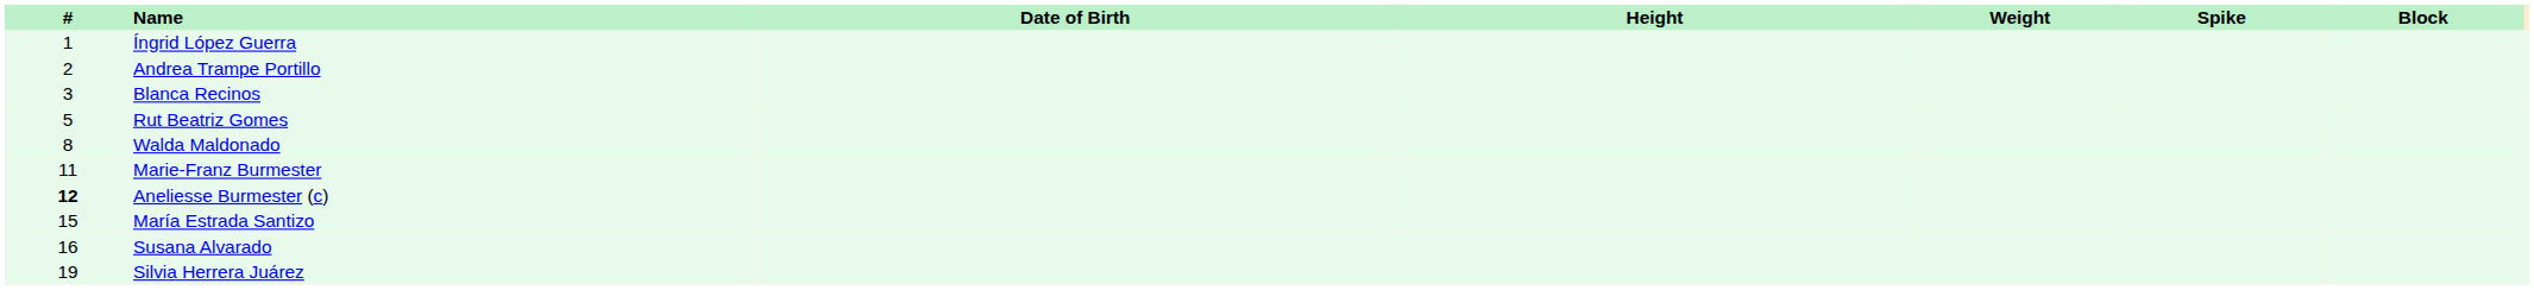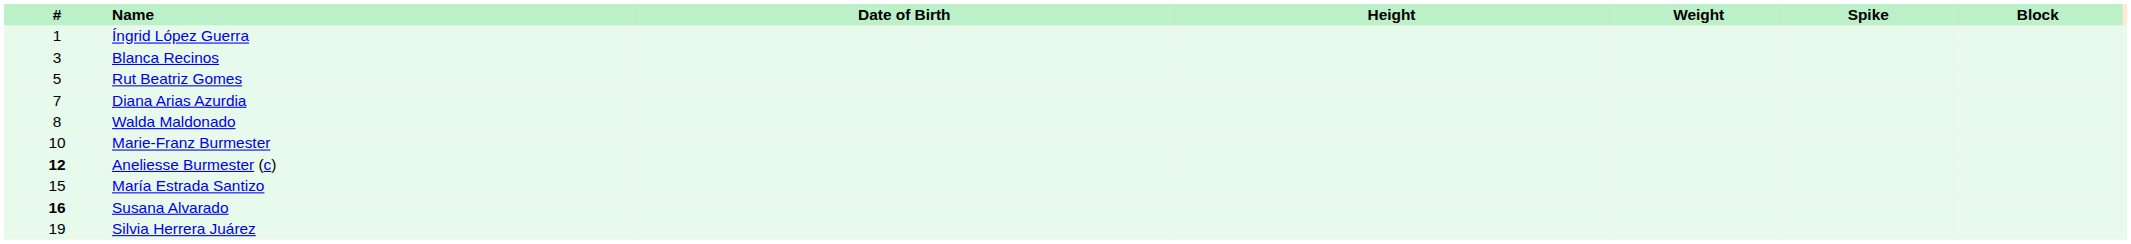- row: 2 | Andrea Trampe Portillo
+ row: 7 | Diana Arias Azurdia
Marie-Franz Burmester | #: 11 -> 10
Susana Alvarado | #: normal -> bold
